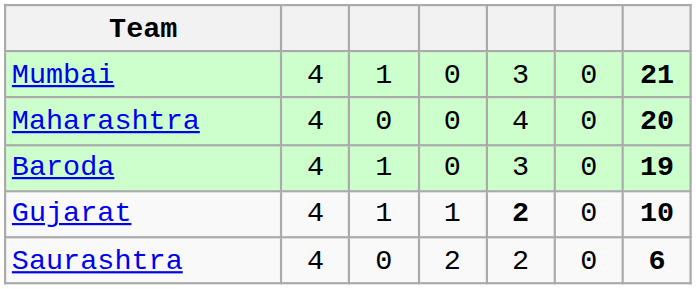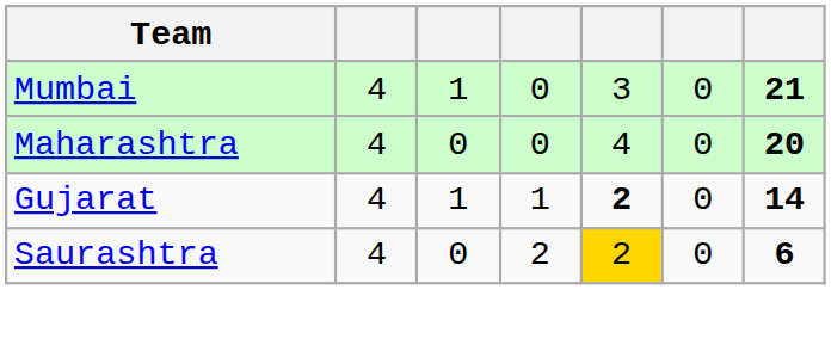- row: Baroda | 4 | 1 | 0 | 3 | 0 | 19
Gujarat | column 7: 10 -> 14
Saurashtra | column 5: no background -> gold background
